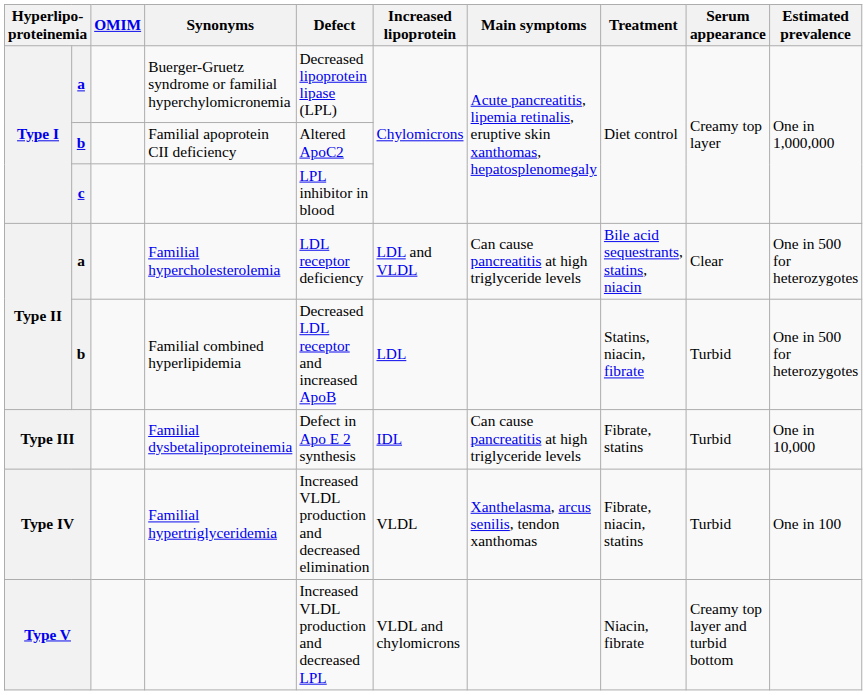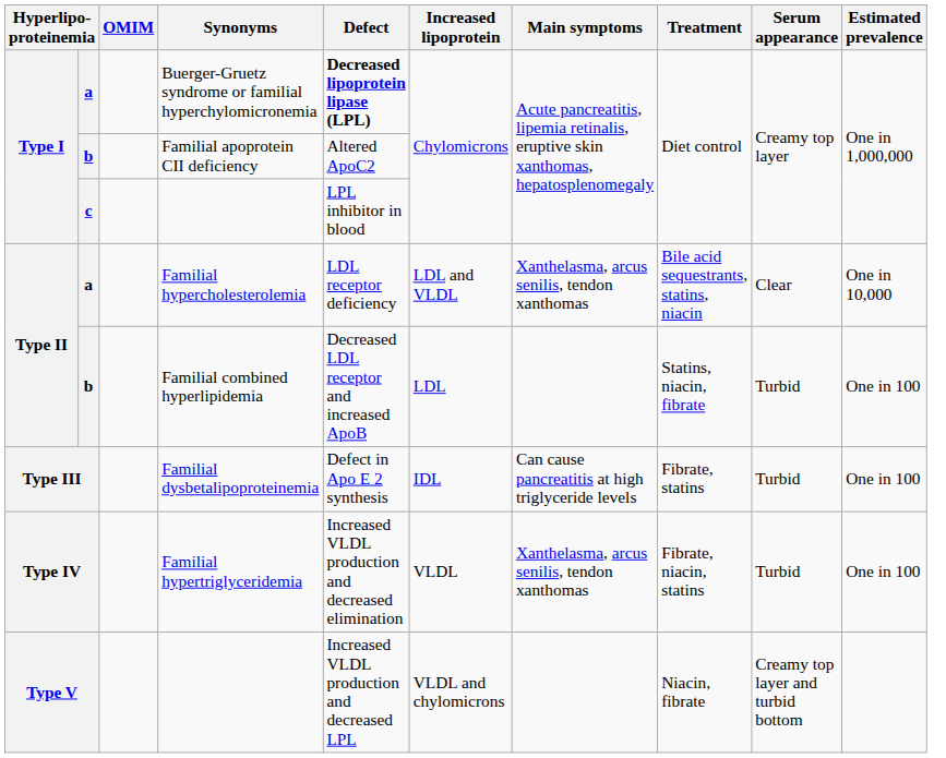Buerger-Gruetz syndrome or familial hyperchylomicronemia | Defect: normal -> bold
Familial hypercholesterolemia | Main symptoms: Can cause pancreatitis at high triglyceride levels -> Xanthelasma, arcus senilis, tendon xanthomas
Familial hypercholesterolemia | Estimated prevalence: One in 500 for heterozygotes -> One in 10,000
Familial combined hyperlipidemia | Estimated prevalence: One in 500 for heterozygotes -> One in 100
Familial dysbetalipoproteinemia | Estimated prevalence: One in 10,000 -> One in 100
